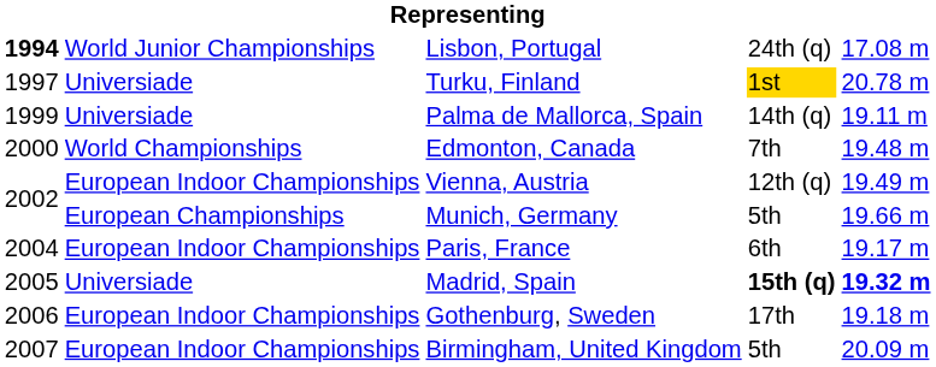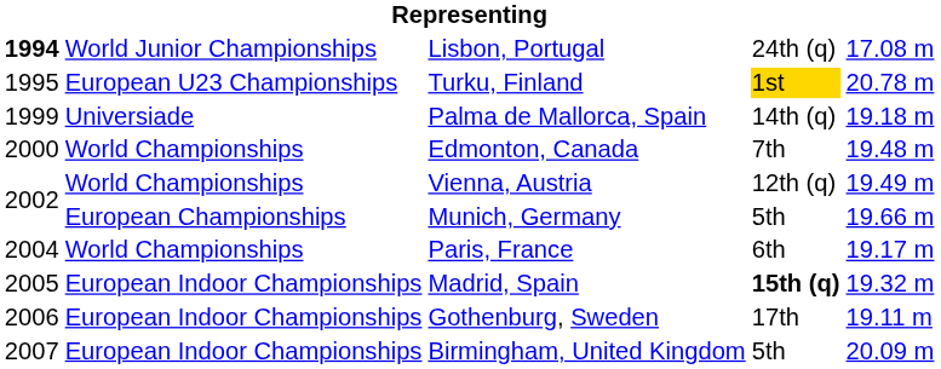Turku, Finland | column 1: 1997 -> 1995
Turku, Finland | column 2: Universiade -> European U23 Championships
Palma de Mallorca, Spain | column 5: 19.11 m -> 19.18 m
Vienna, Austria | column 2: European Indoor Championships -> World Championships
Paris, France | column 2: European Indoor Championships -> World Championships
Madrid, Spain | column 2: Universiade -> European Indoor Championships
Madrid, Spain | column 5: bold -> normal
Gothenburg, Sweden | column 5: 19.18 m -> 19.11 m
